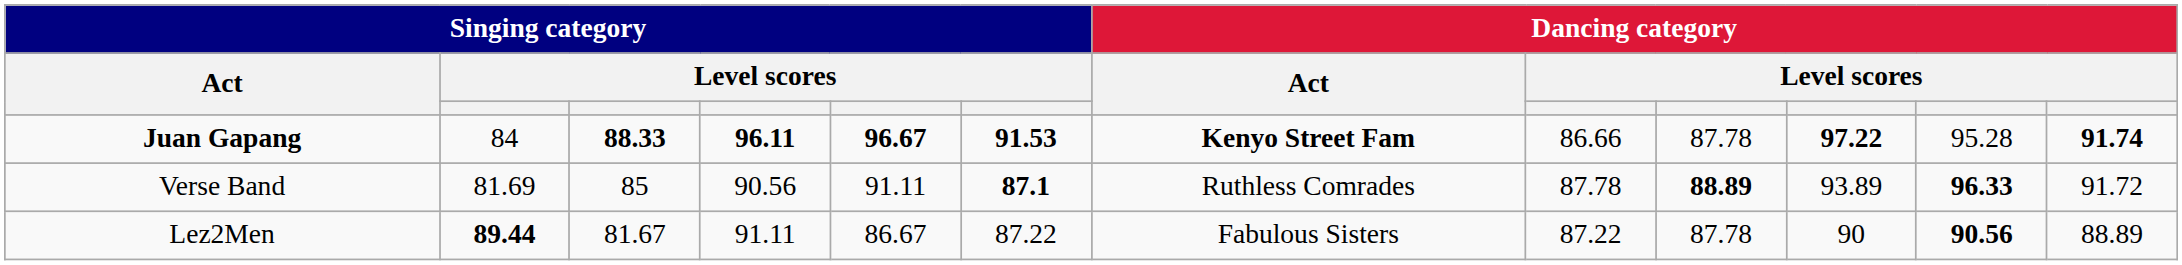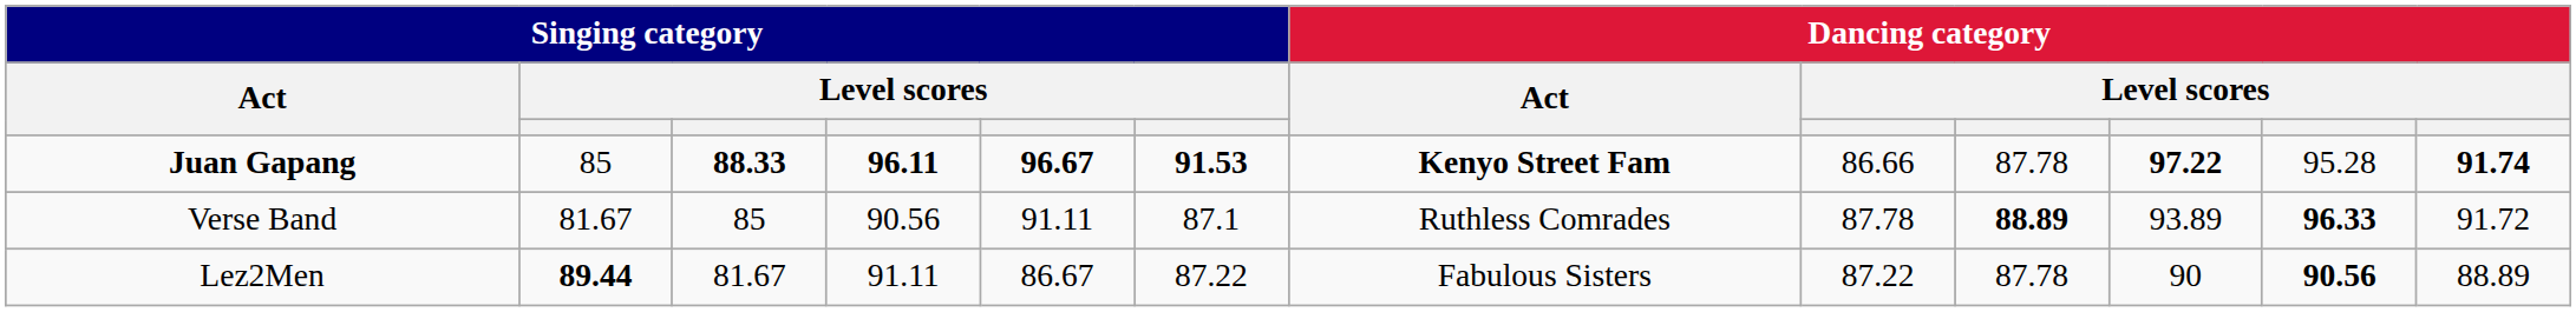Juan Gapang | column 2: 84 -> 85
Verse Band | column 2: 81.69 -> 81.67
Verse Band | column 6: bold -> normal
